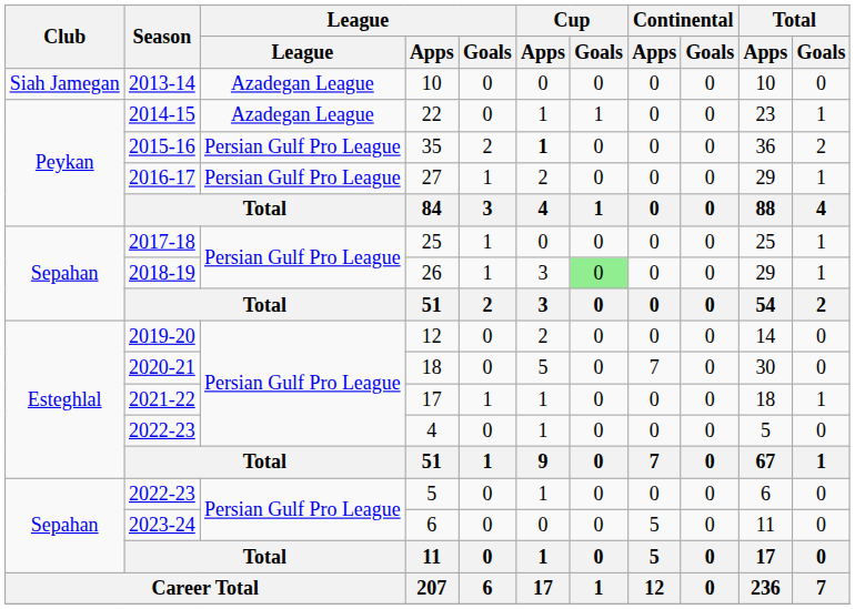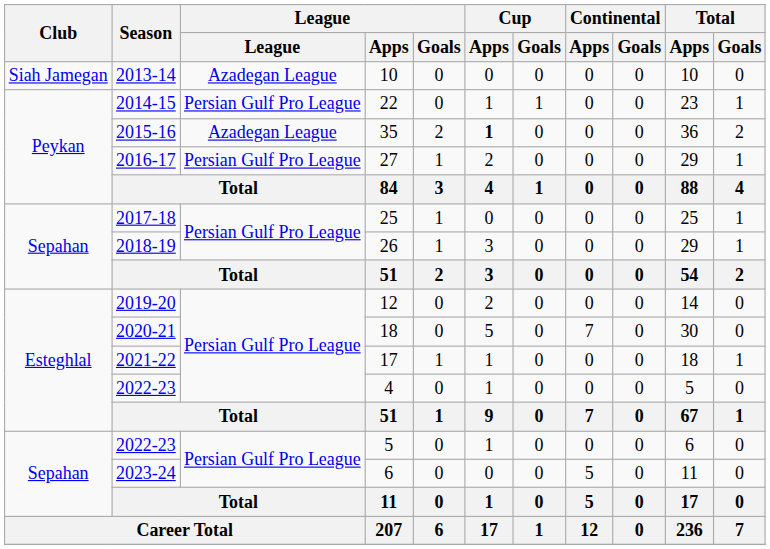22 | League: Azadegan League -> Persian Gulf Pro League
35 | League: Persian Gulf Pro League -> Azadegan League
26 | Cup / Goals: lightgreen background -> no background
